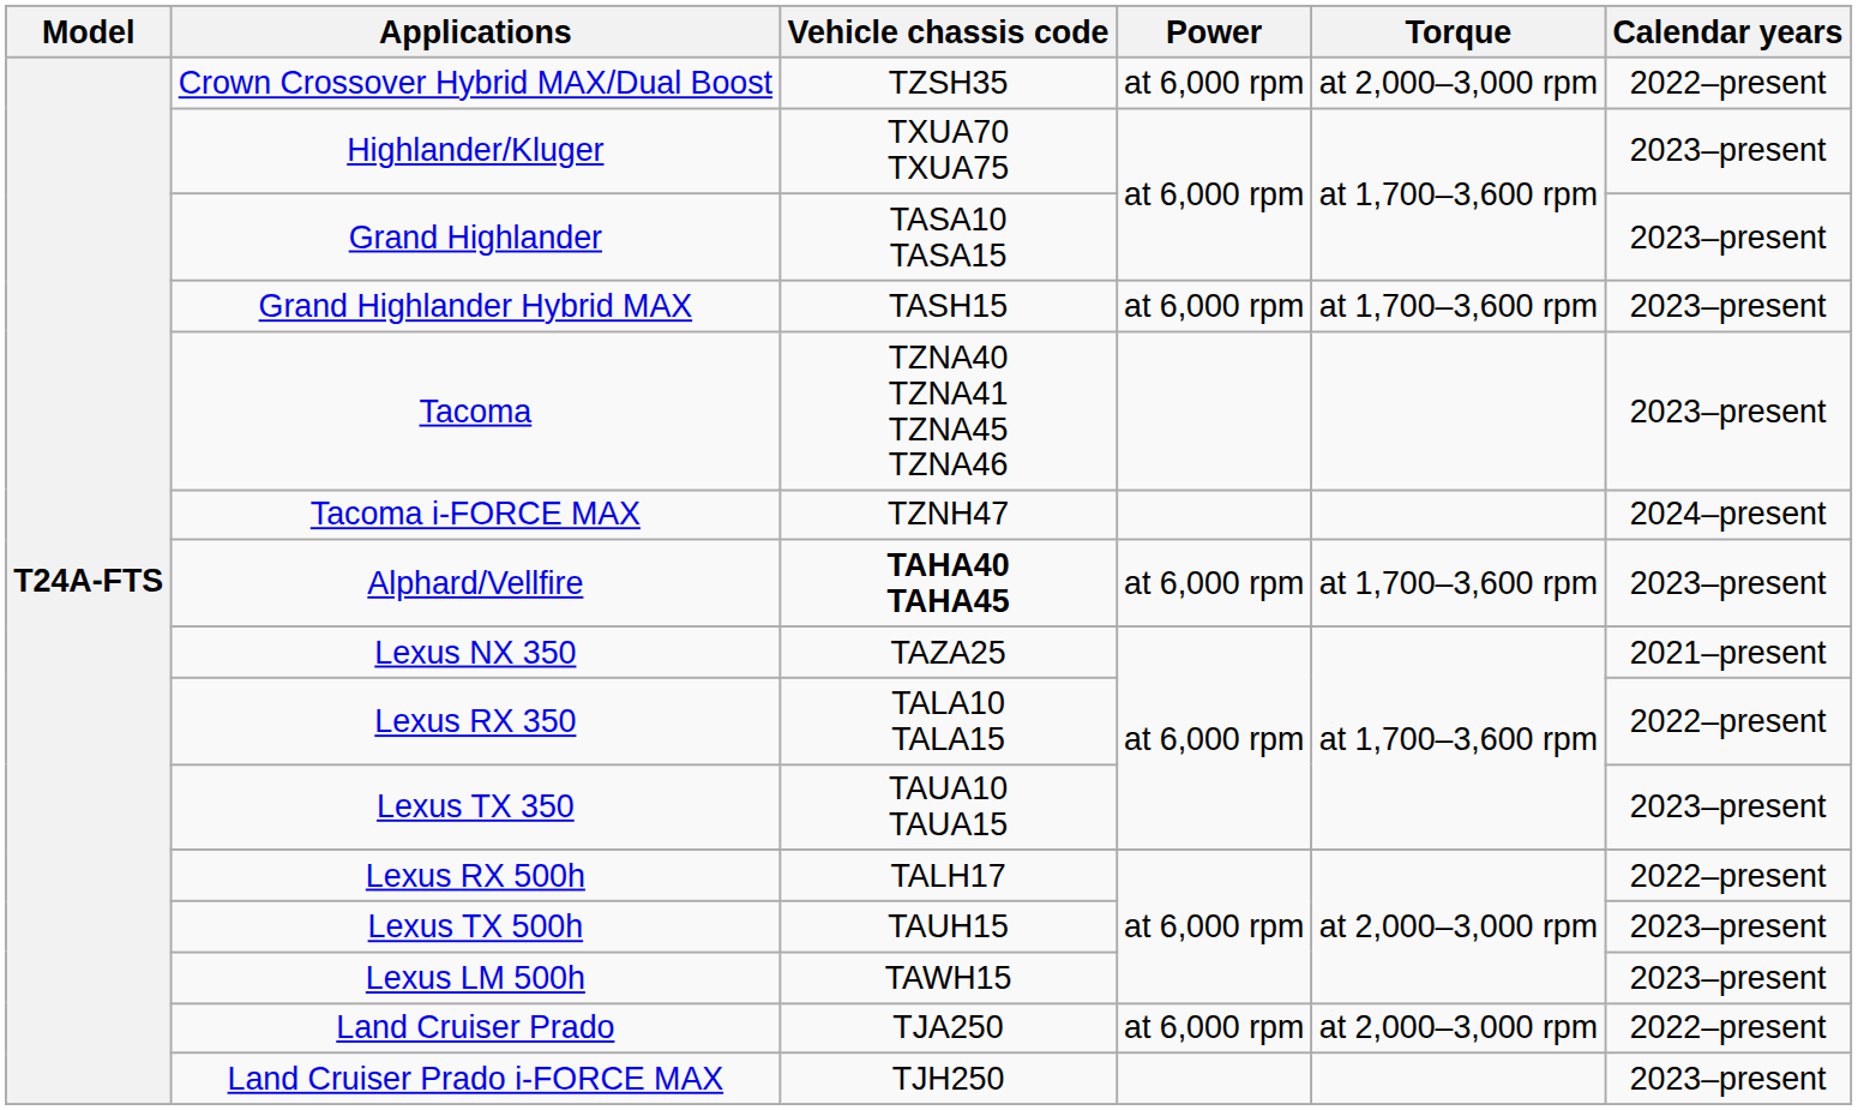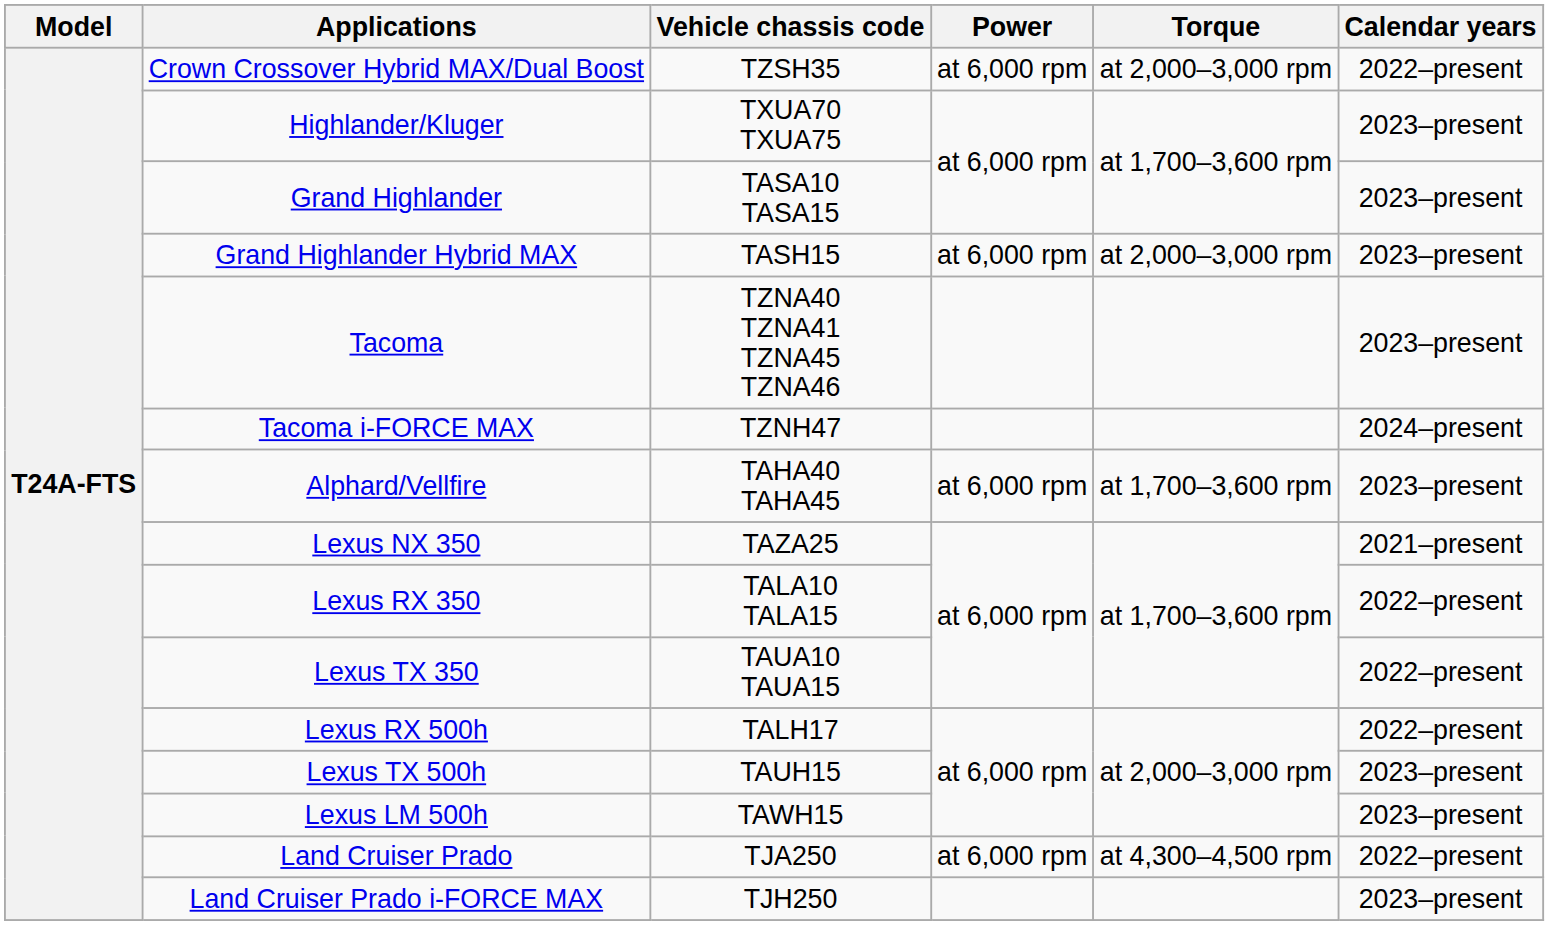Grand Highlander Hybrid MAX | Torque: at 1,700–3,600 rpm -> at 2,000–3,000 rpm
Alphard/Vellfire | Vehicle chassis code: bold -> normal
Lexus TX 350 | Calendar years: 2023–present -> 2022–present
Land Cruiser Prado | Torque: at 2,000–3,000 rpm -> at 4,300–4,500 rpm
